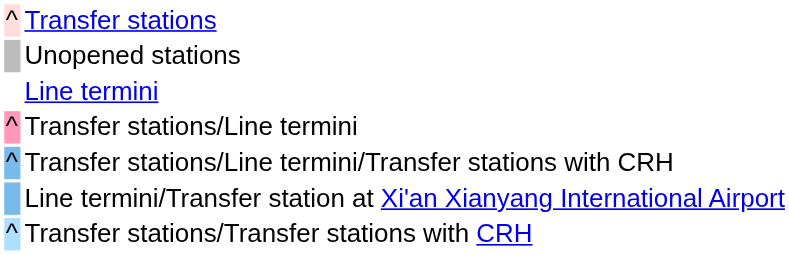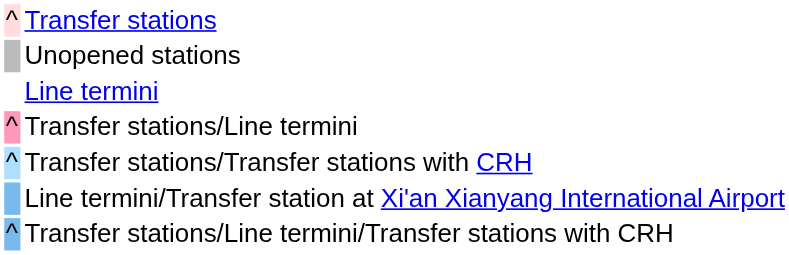rows swapped: Transfer stations/Transfer stations with CRH <-> Transfer stations/Line termini/Transfer stations with CRH
